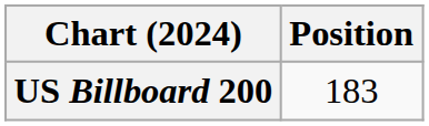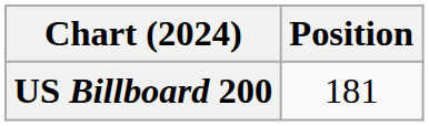US Billboard 200 | Position: 183 -> 181
